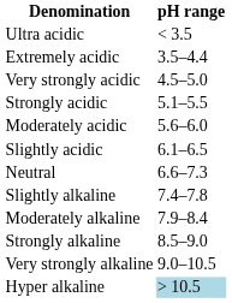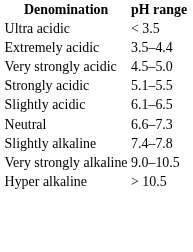- row: Moderately acidic | 5.6–6.0
- row: Moderately alkaline | 7.9–8.4
- row: Strongly alkaline | 8.5–9.0
Hyper alkaline | pH range: lightblue background -> no background
